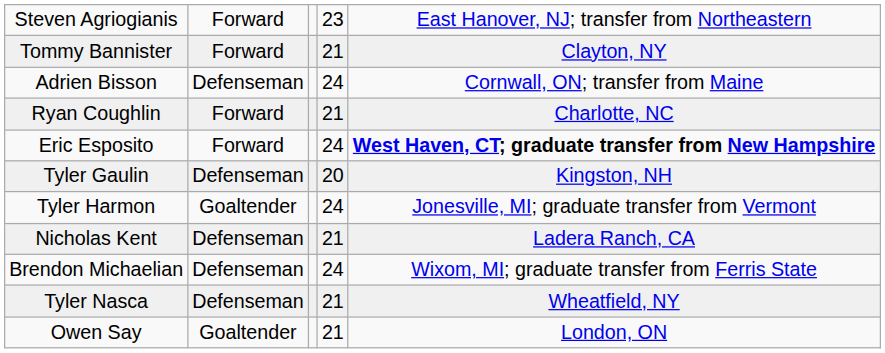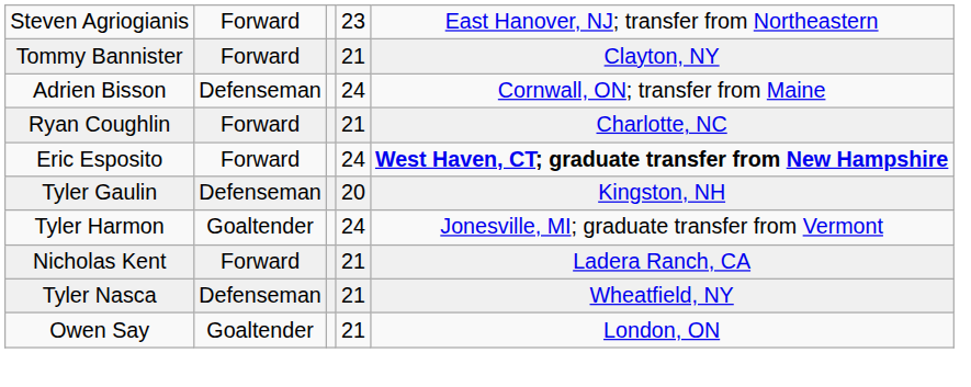Nicholas Kent | column 2: Defenseman -> Forward
- row: Brendon Michaelian | Defenseman | 24 | Wixom, MI; graduate transfer from Ferris State
